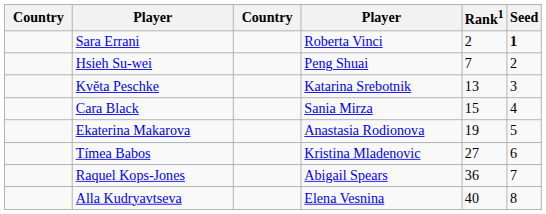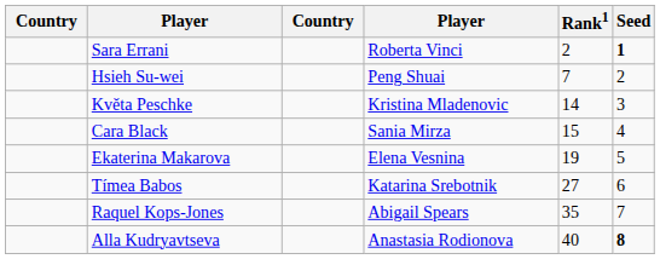Květa Peschke | column 4: Katarina Srebotnik -> Kristina Mladenovic
Květa Peschke | Rank1: 13 -> 14
Ekaterina Makarova | column 4: Anastasia Rodionova -> Elena Vesnina
Tímea Babos | column 4: Kristina Mladenovic -> Katarina Srebotnik
Raquel Kops-Jones | Rank1: 36 -> 35
Alla Kudryavtseva | column 4: Elena Vesnina -> Anastasia Rodionova
Alla Kudryavtseva | Seed: normal -> bold
